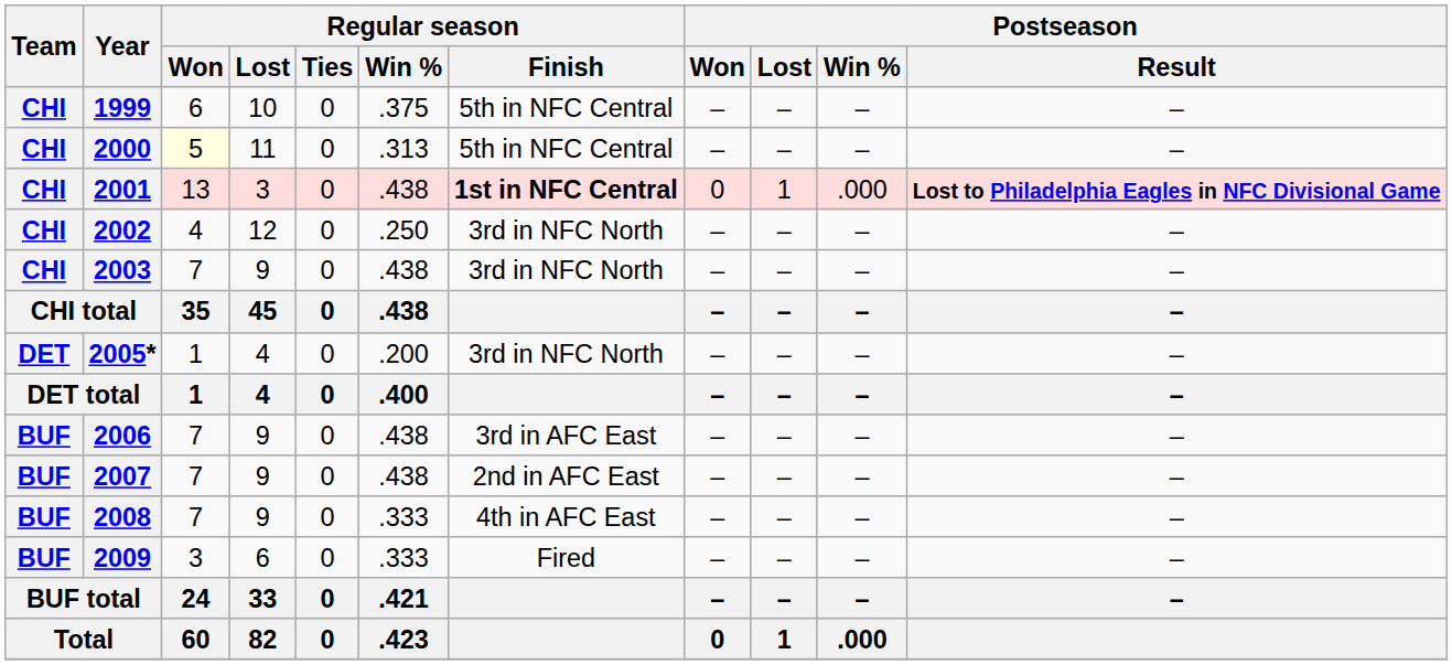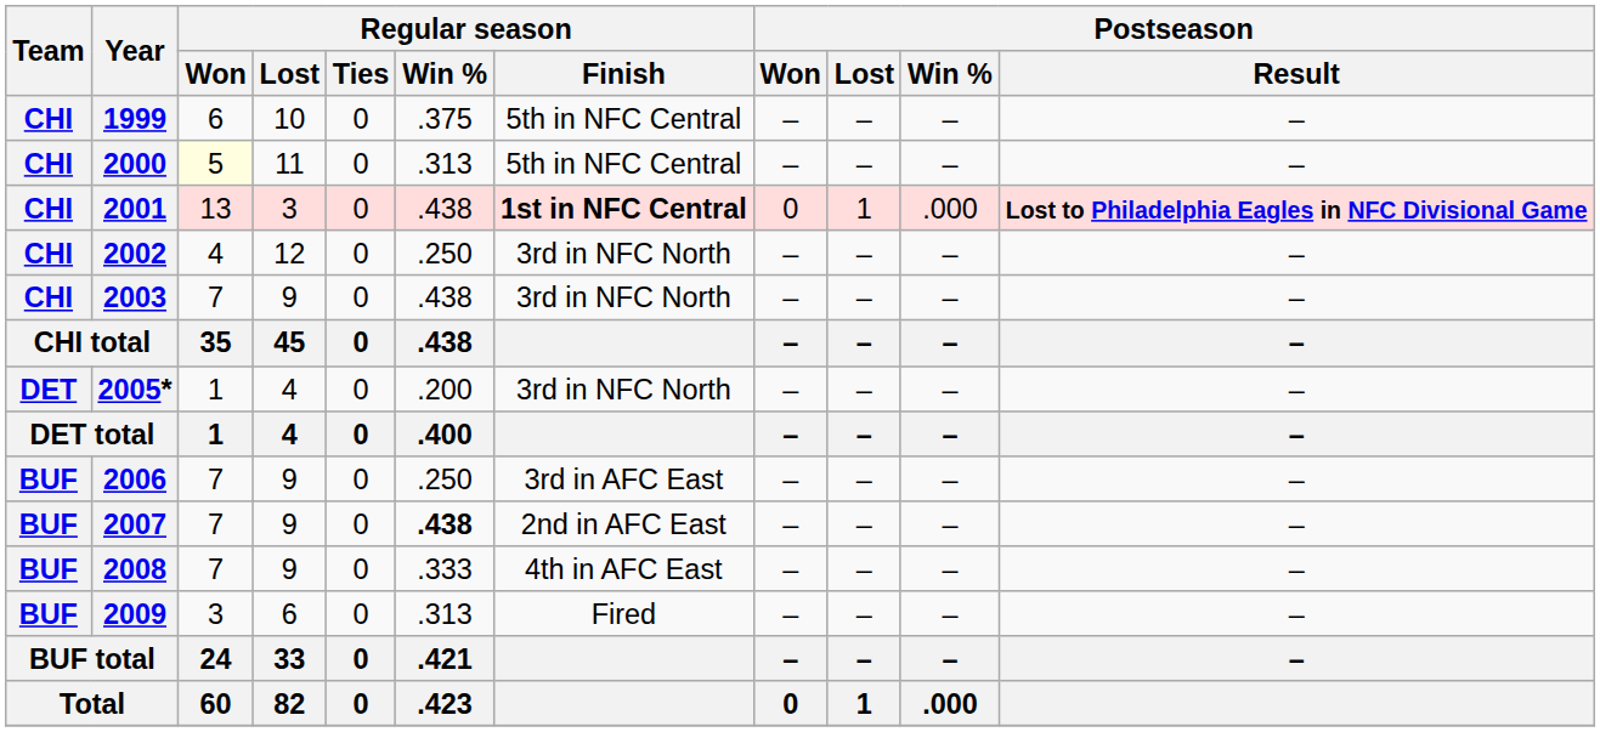2006 | Regular season / Win %: .438 -> .250
2007 | Regular season / Win %: normal -> bold
2009 | Regular season / Win %: .333 -> .313
